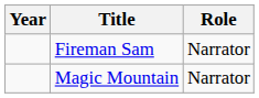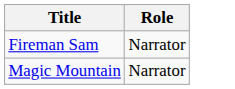- column: Year
